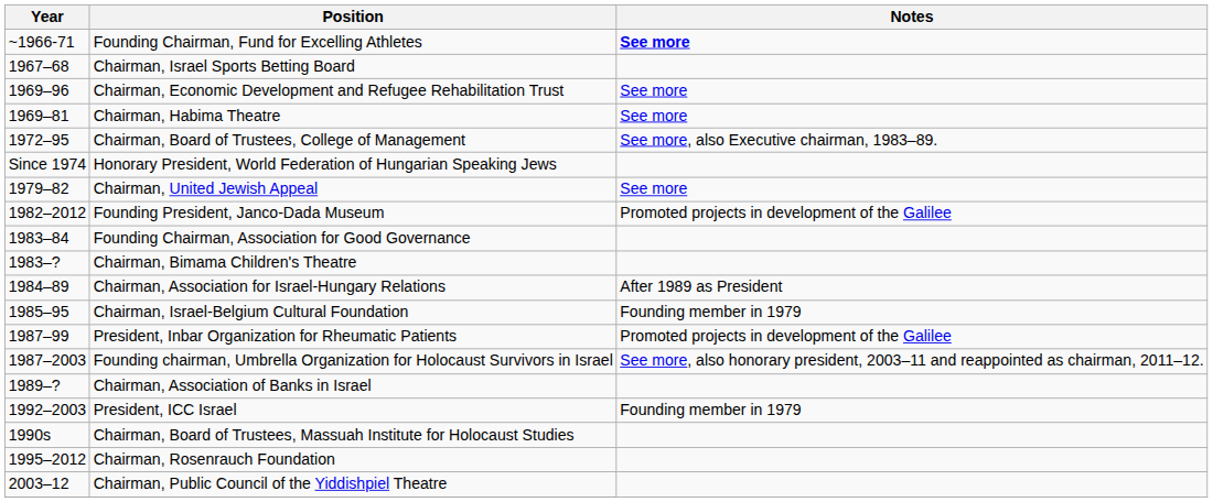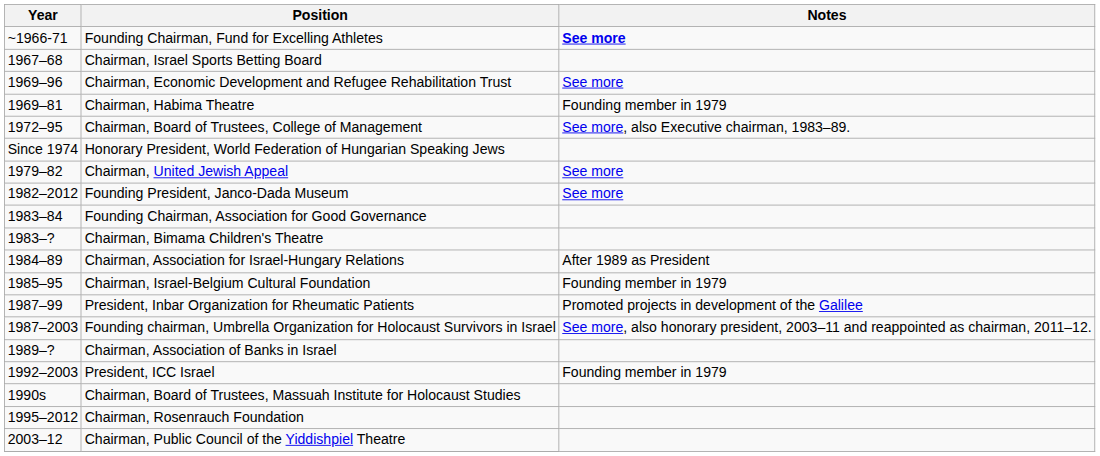Chairman, Habima Theatre | Notes: See more -> Founding member in 1979
Founding President, Janco-Dada Museum | Notes: Promoted projects in development of the Galilee -> See more
